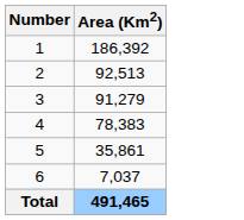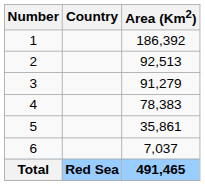+ column: Country | Red Sea
